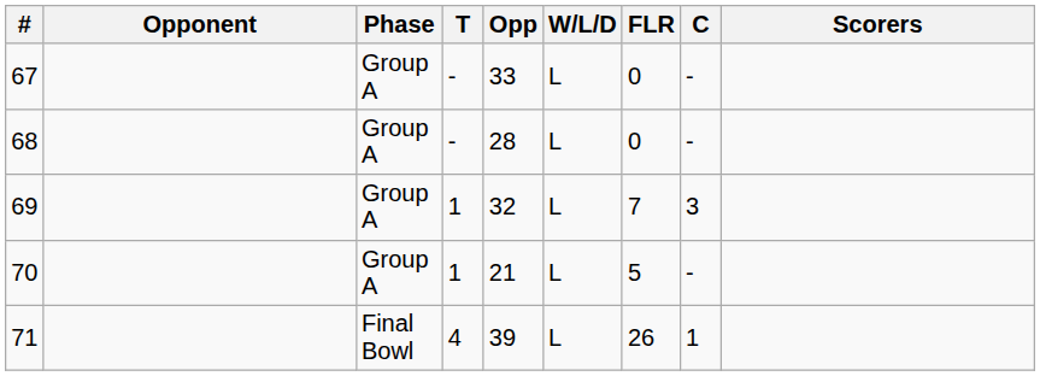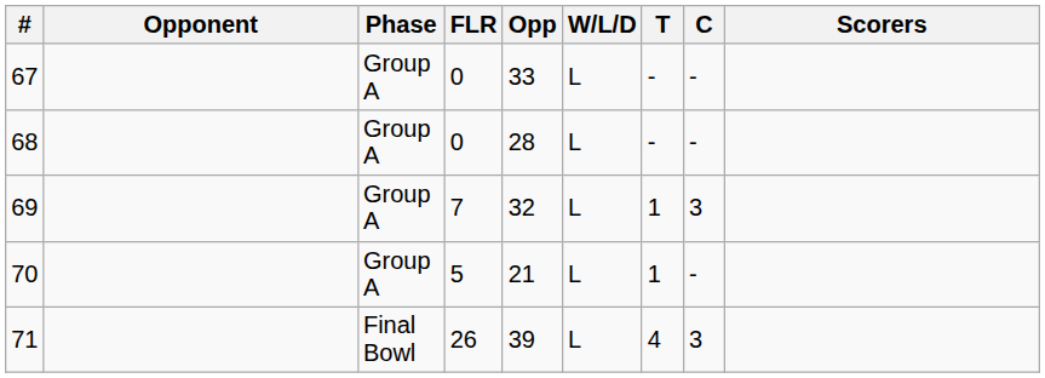columns swapped: FLR <-> T
71 | C: 1 -> 3
